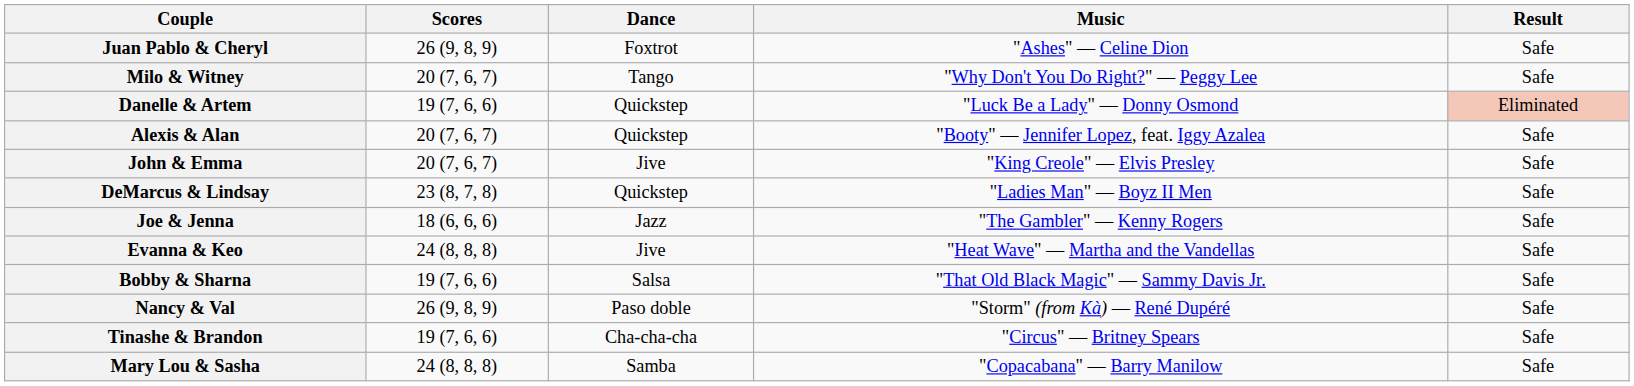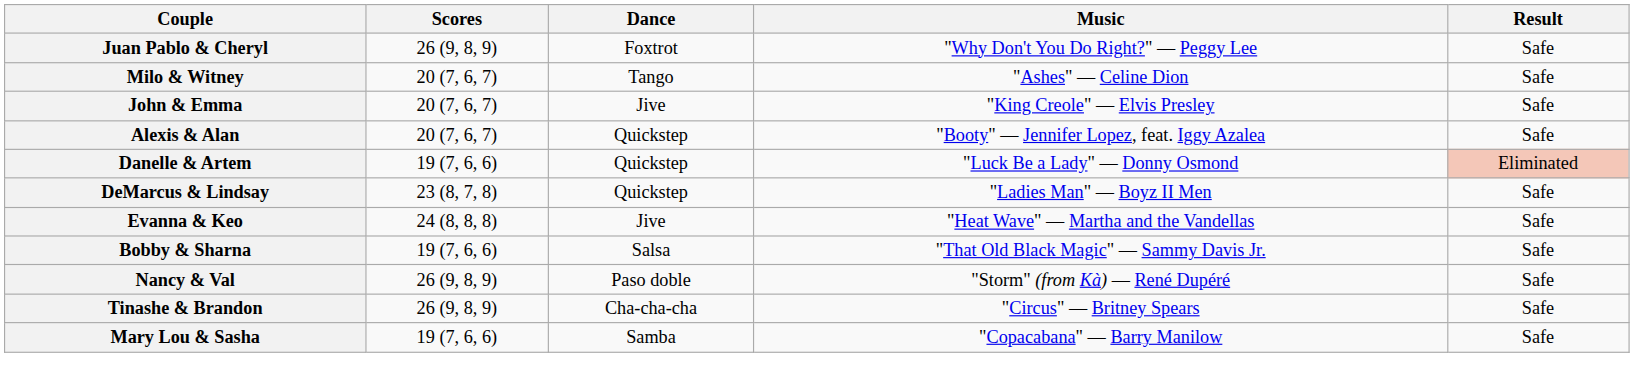Juan Pablo & Cheryl | Music: "Ashes" — Celine Dion -> "Why Don't You Do Right?" — Peggy Lee
Milo & Witney | Music: "Why Don't You Do Right?" — Peggy Lee -> "Ashes" — Celine Dion
rows swapped: Danelle & Artem <-> John & Emma
- row: Joe & Jenna | 18 (6, 6, 6) | Jazz | "The Gambler" — Kenny Rogers | Safe
Tinashe & Brandon | Scores: 19 (7, 6, 6) -> 26 (9, 8, 9)
Mary Lou & Sasha | Scores: 24 (8, 8, 8) -> 19 (7, 6, 6)
